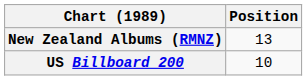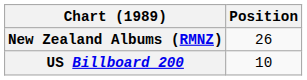New Zealand Albums (RMNZ) | Position: 13 -> 26
